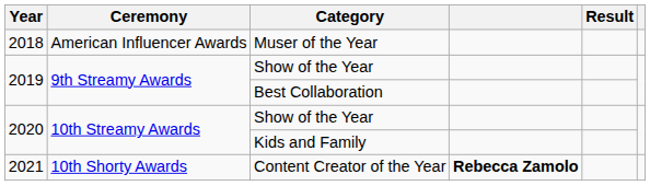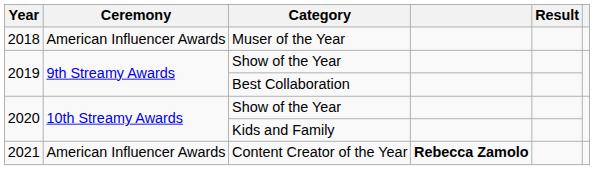Content Creator of the Year | Ceremony: 10th Shorty Awards -> American Influencer Awards
